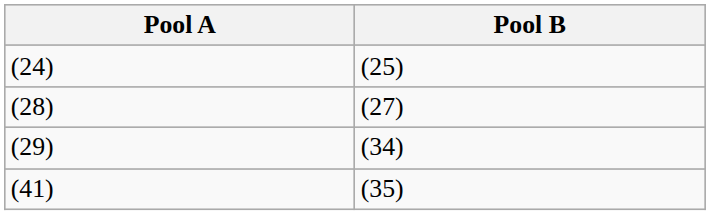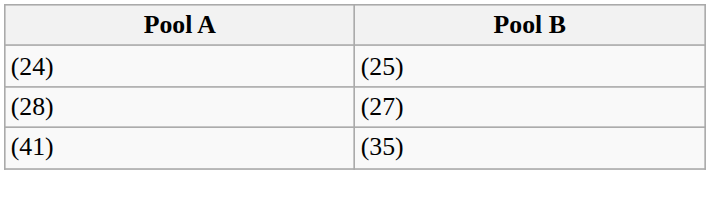- row: (29) | (34)
